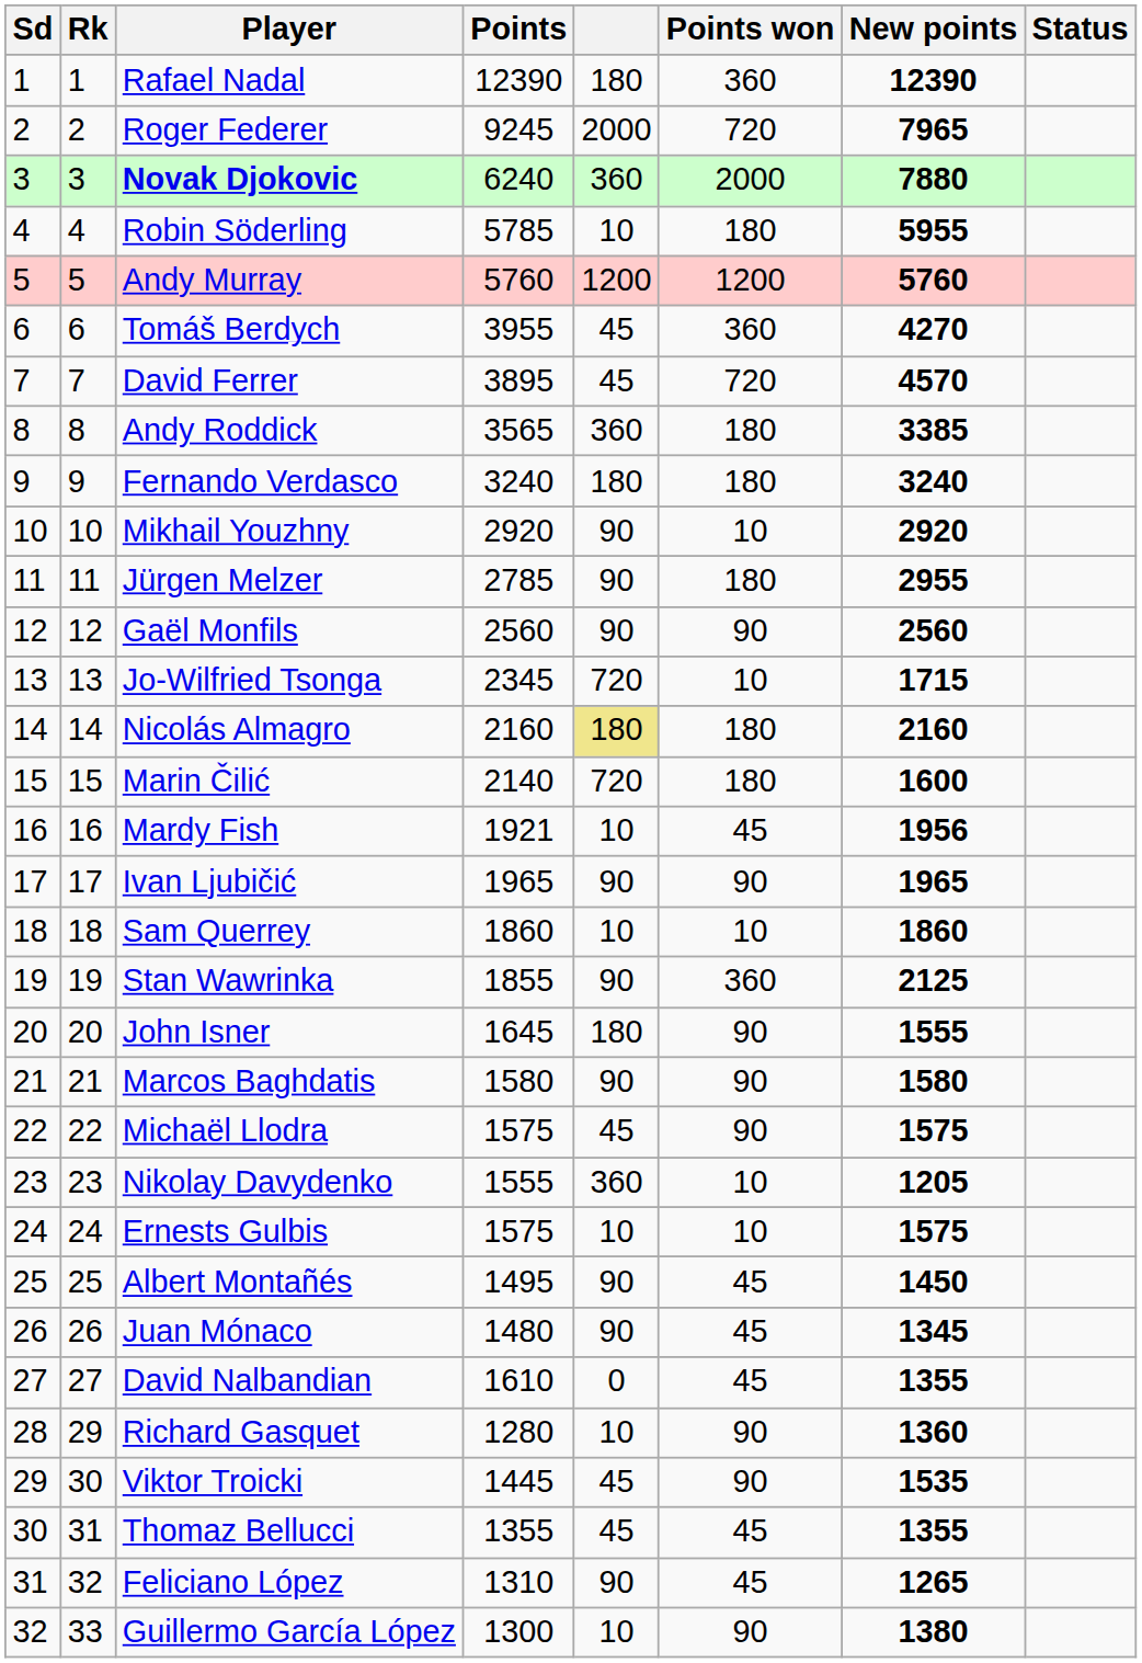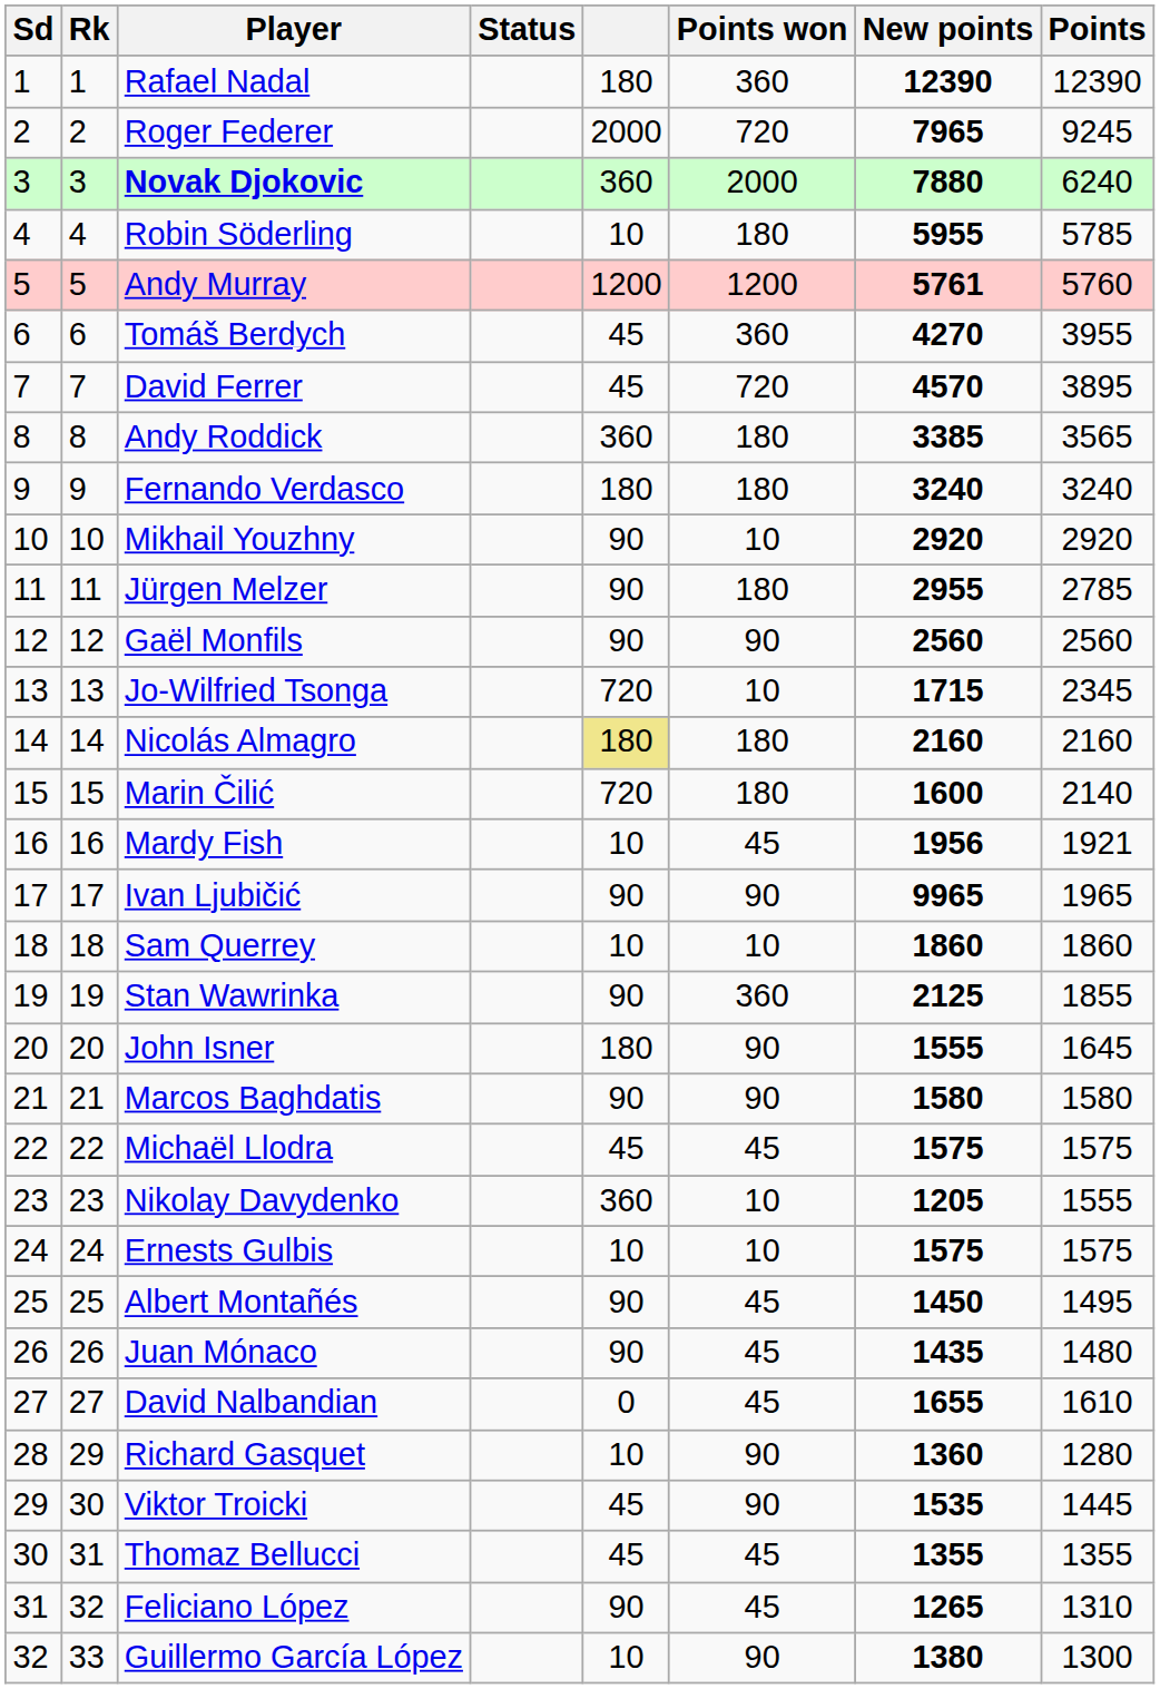columns swapped: Points <-> Status
Andy Murray | New points: 5760 -> 5761
Ivan Ljubičić | New points: 1965 -> 9965
Michaël Llodra | Points won: 90 -> 45
Juan Mónaco | New points: 1345 -> 1435
David Nalbandian | New points: 1355 -> 1655
